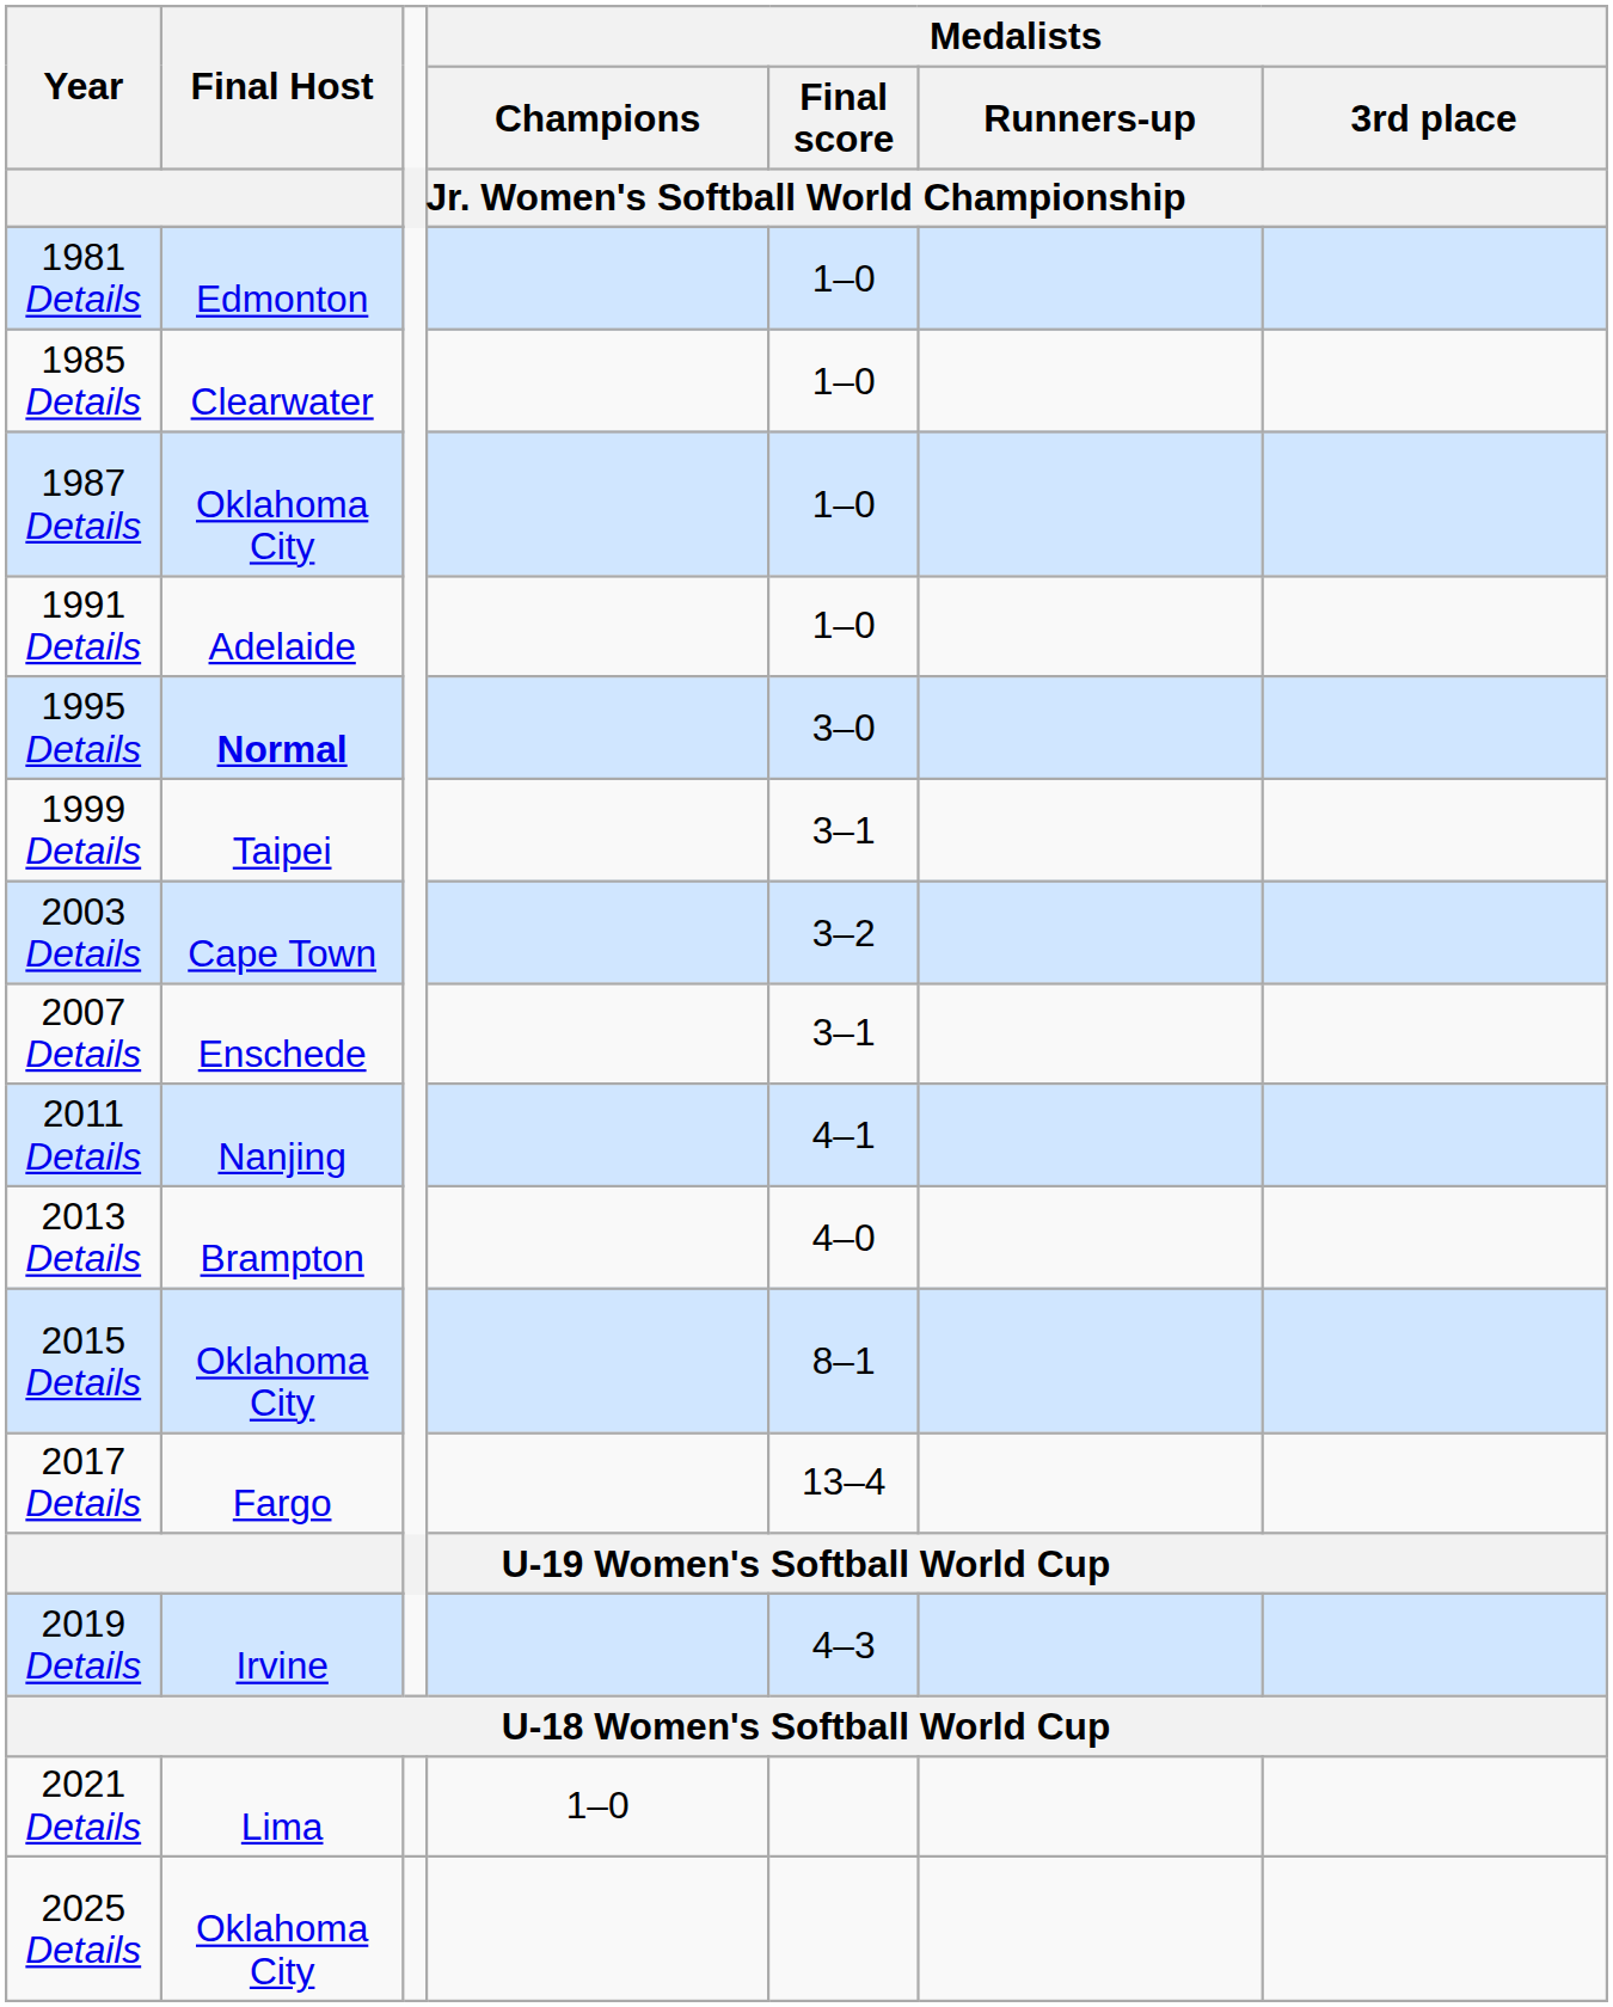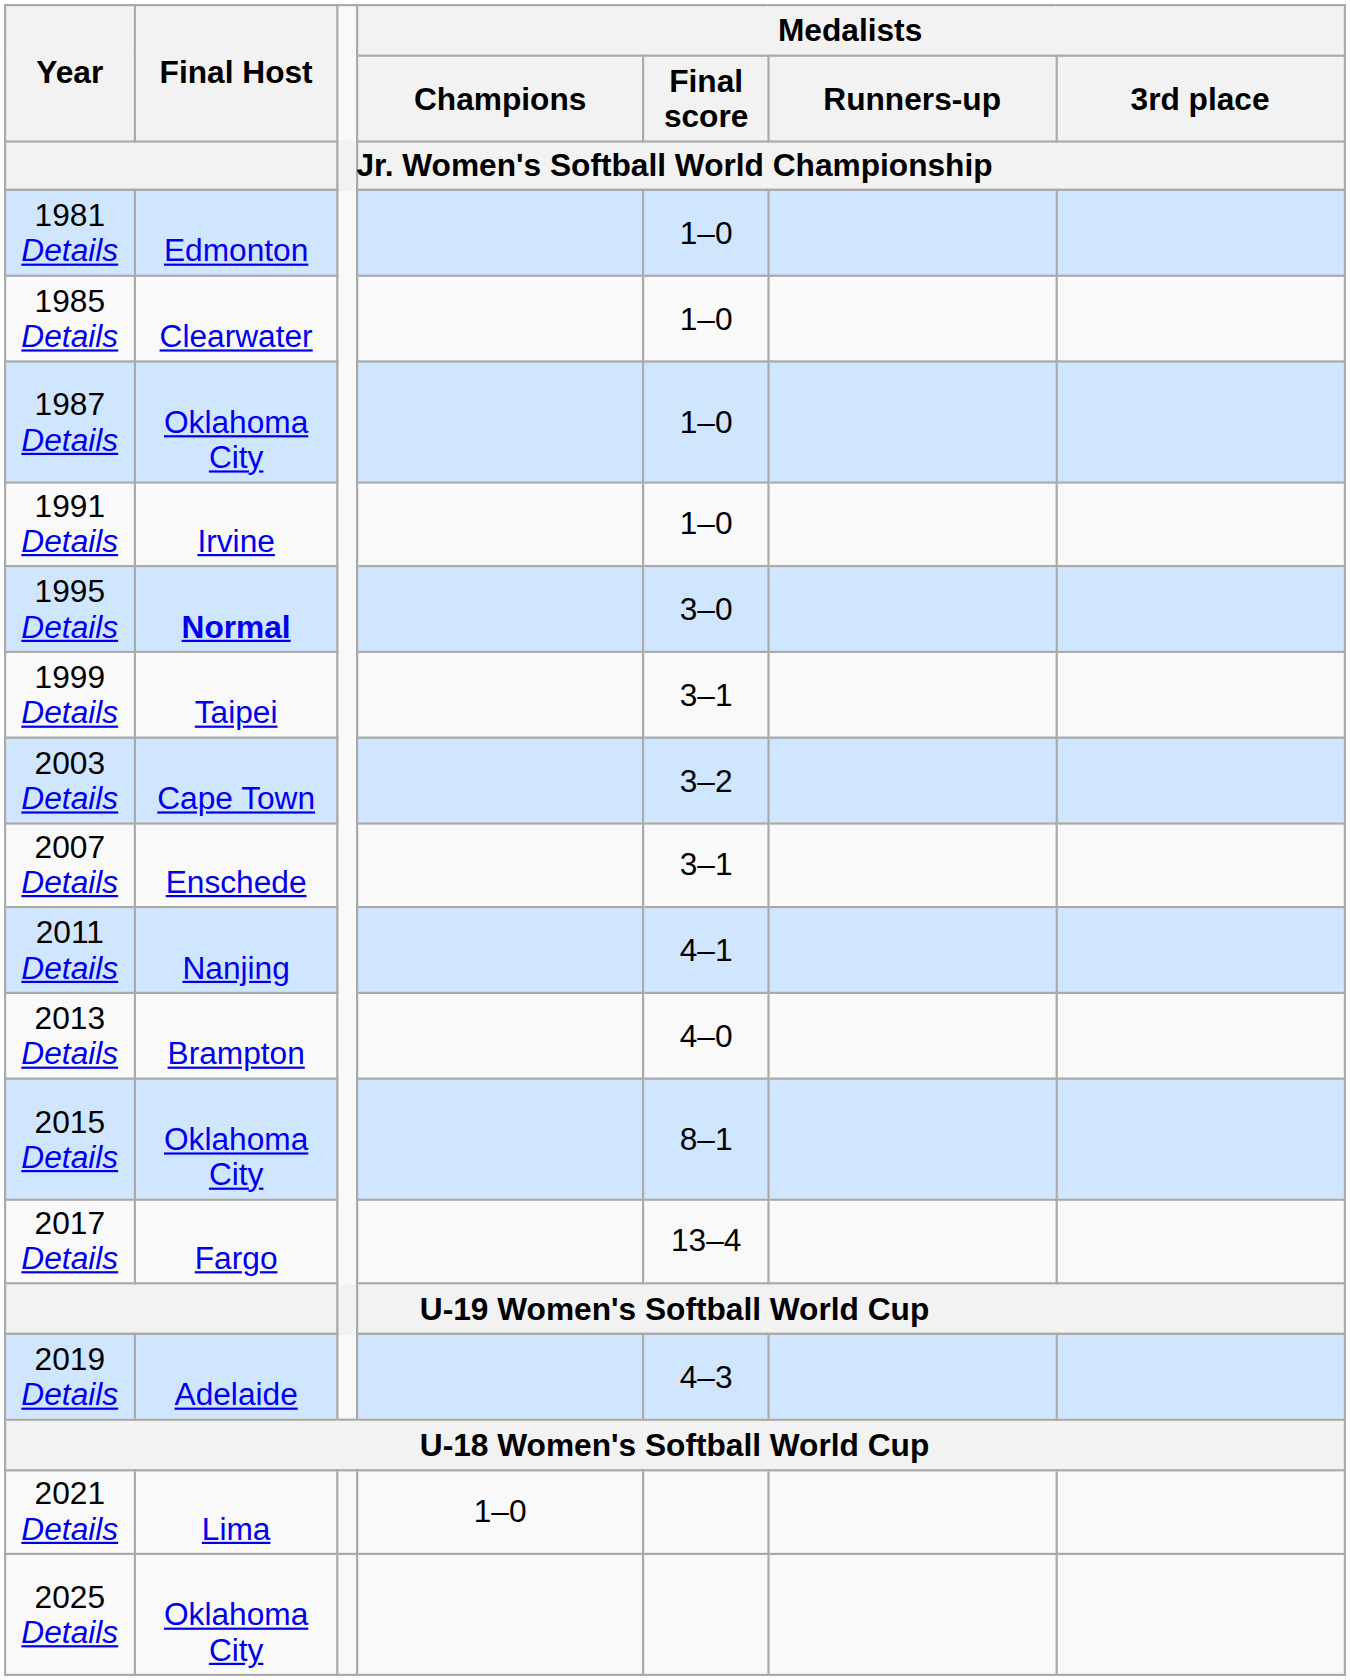1991 Details | Final Host: Adelaide -> Irvine
2019 Details | Final Host: Irvine -> Adelaide
